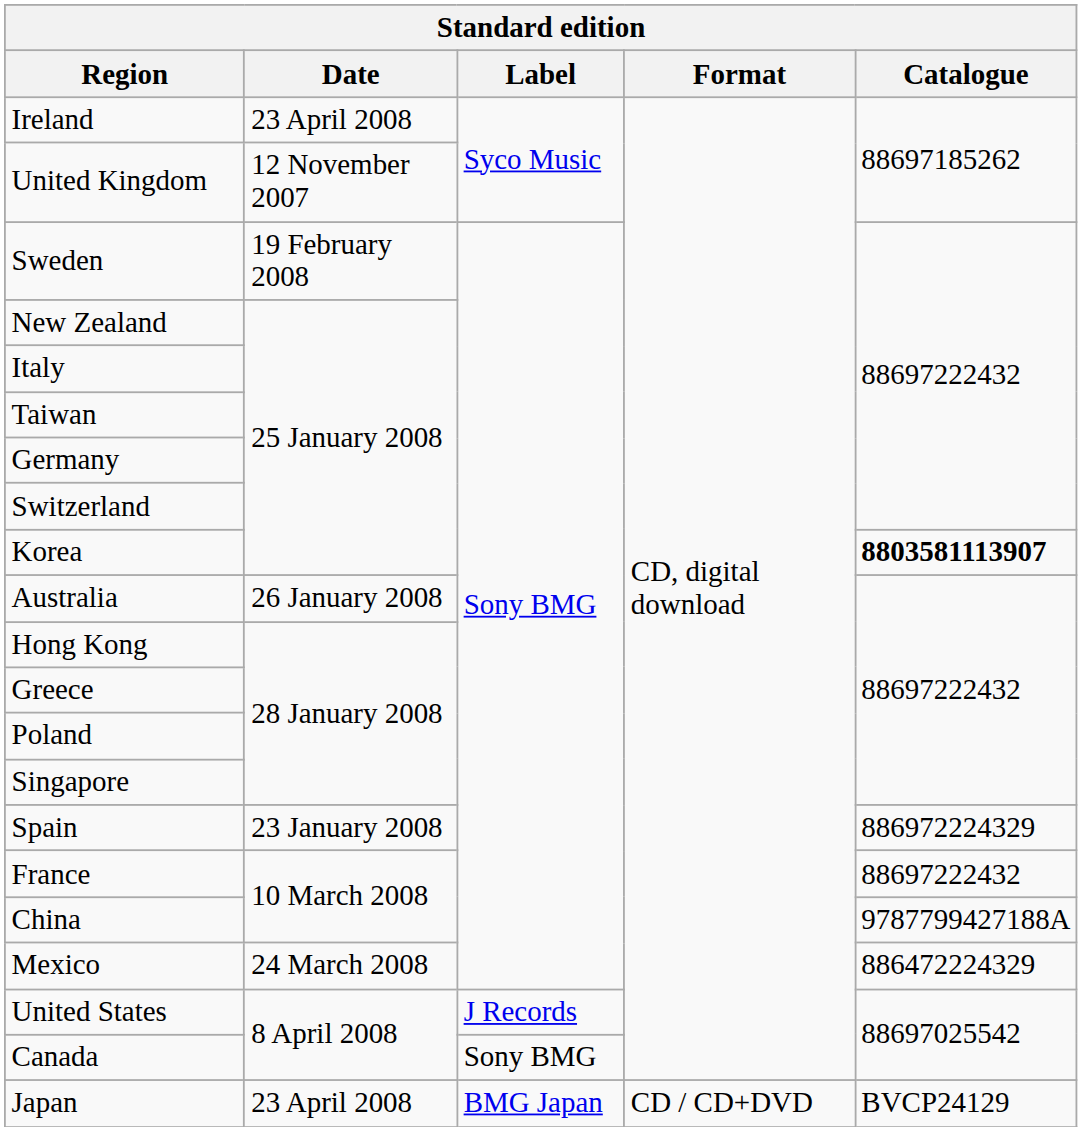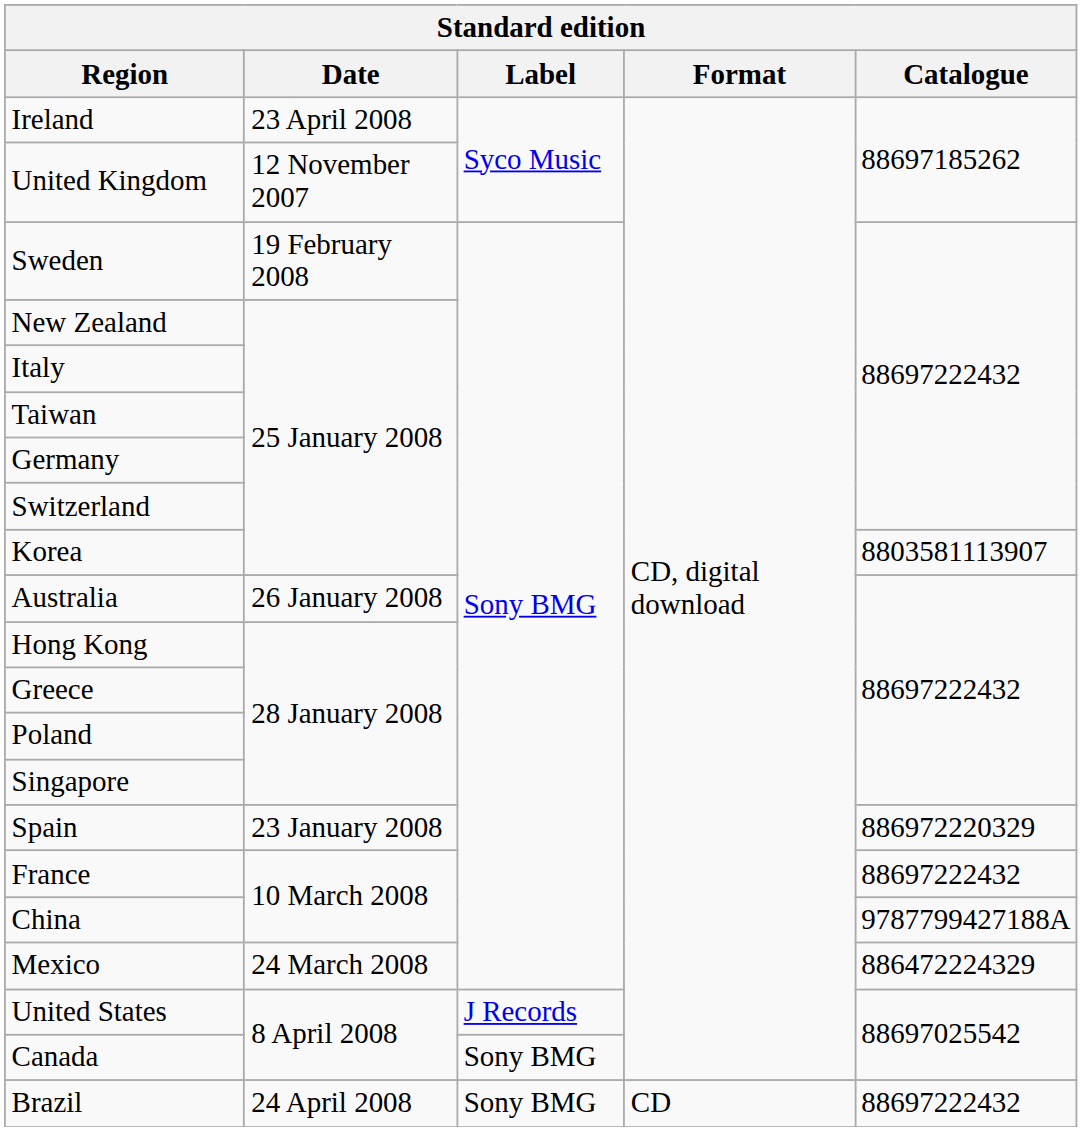Korea | Catalogue: bold -> normal
Spain | Catalogue: 886972224329 -> 886972220329
- row: Japan | 23 April 2008 | BMG Japan | CD / CD+DVD | BVCP24129
+ row: Brazil | 24 April 2008 | Sony BMG | CD | 88697222432
